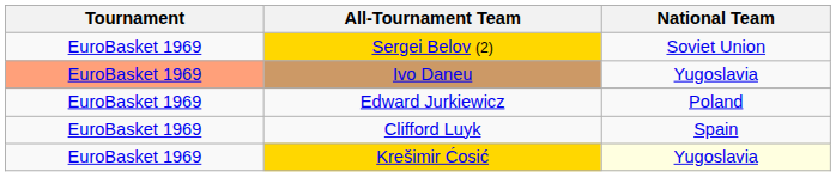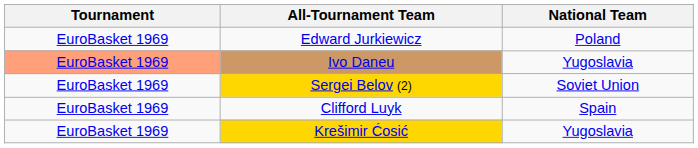rows swapped: Sergei Belov (2) <-> Edward Jurkiewicz
Krešimir Ćosić | National Team: lightyellow background -> no background
